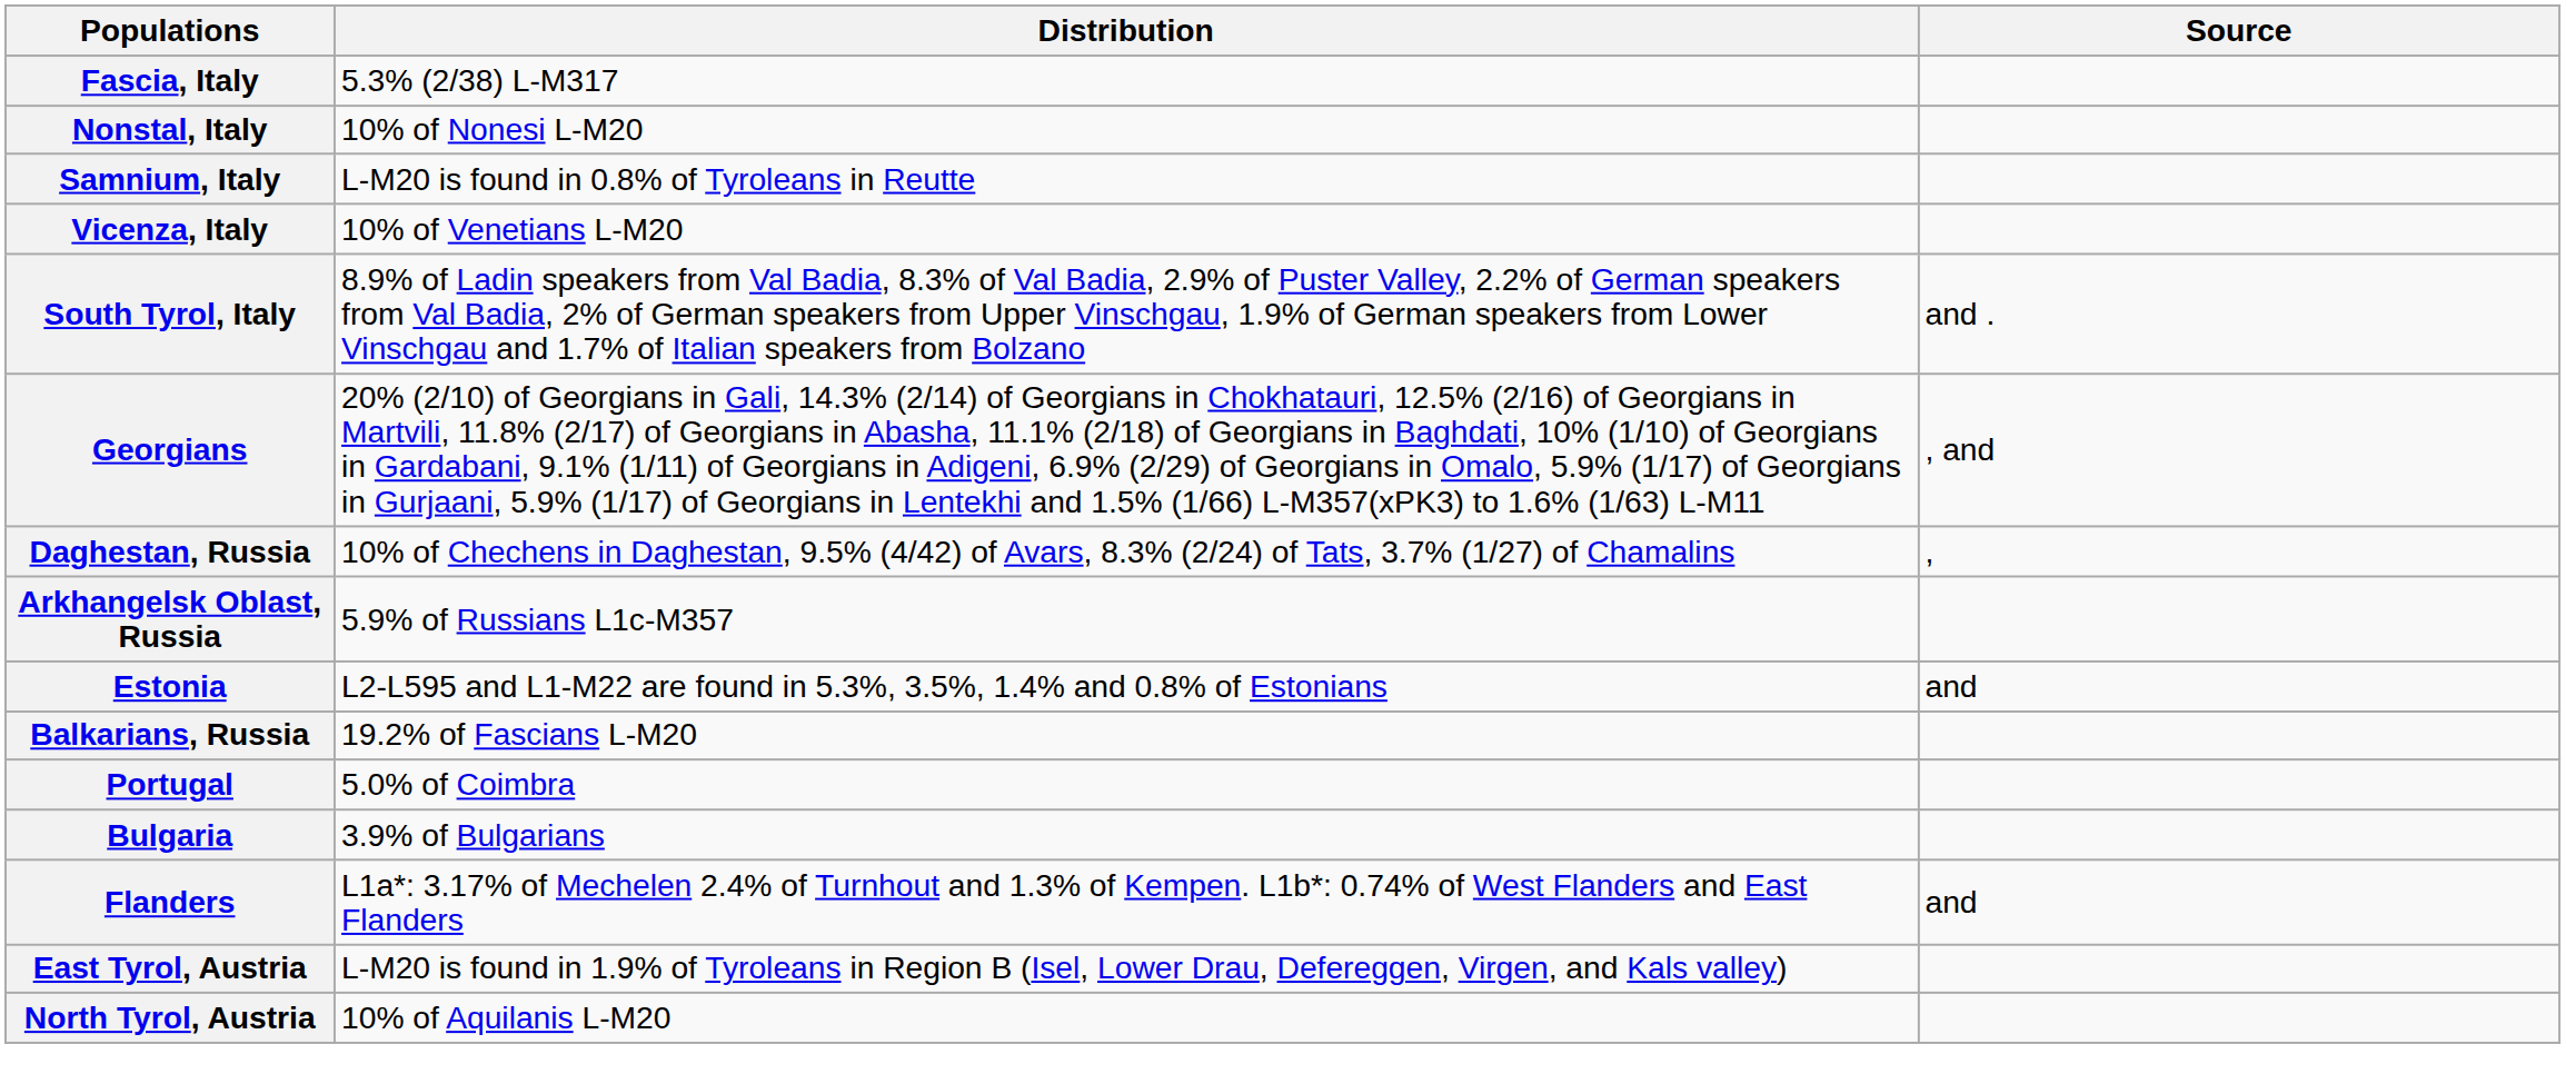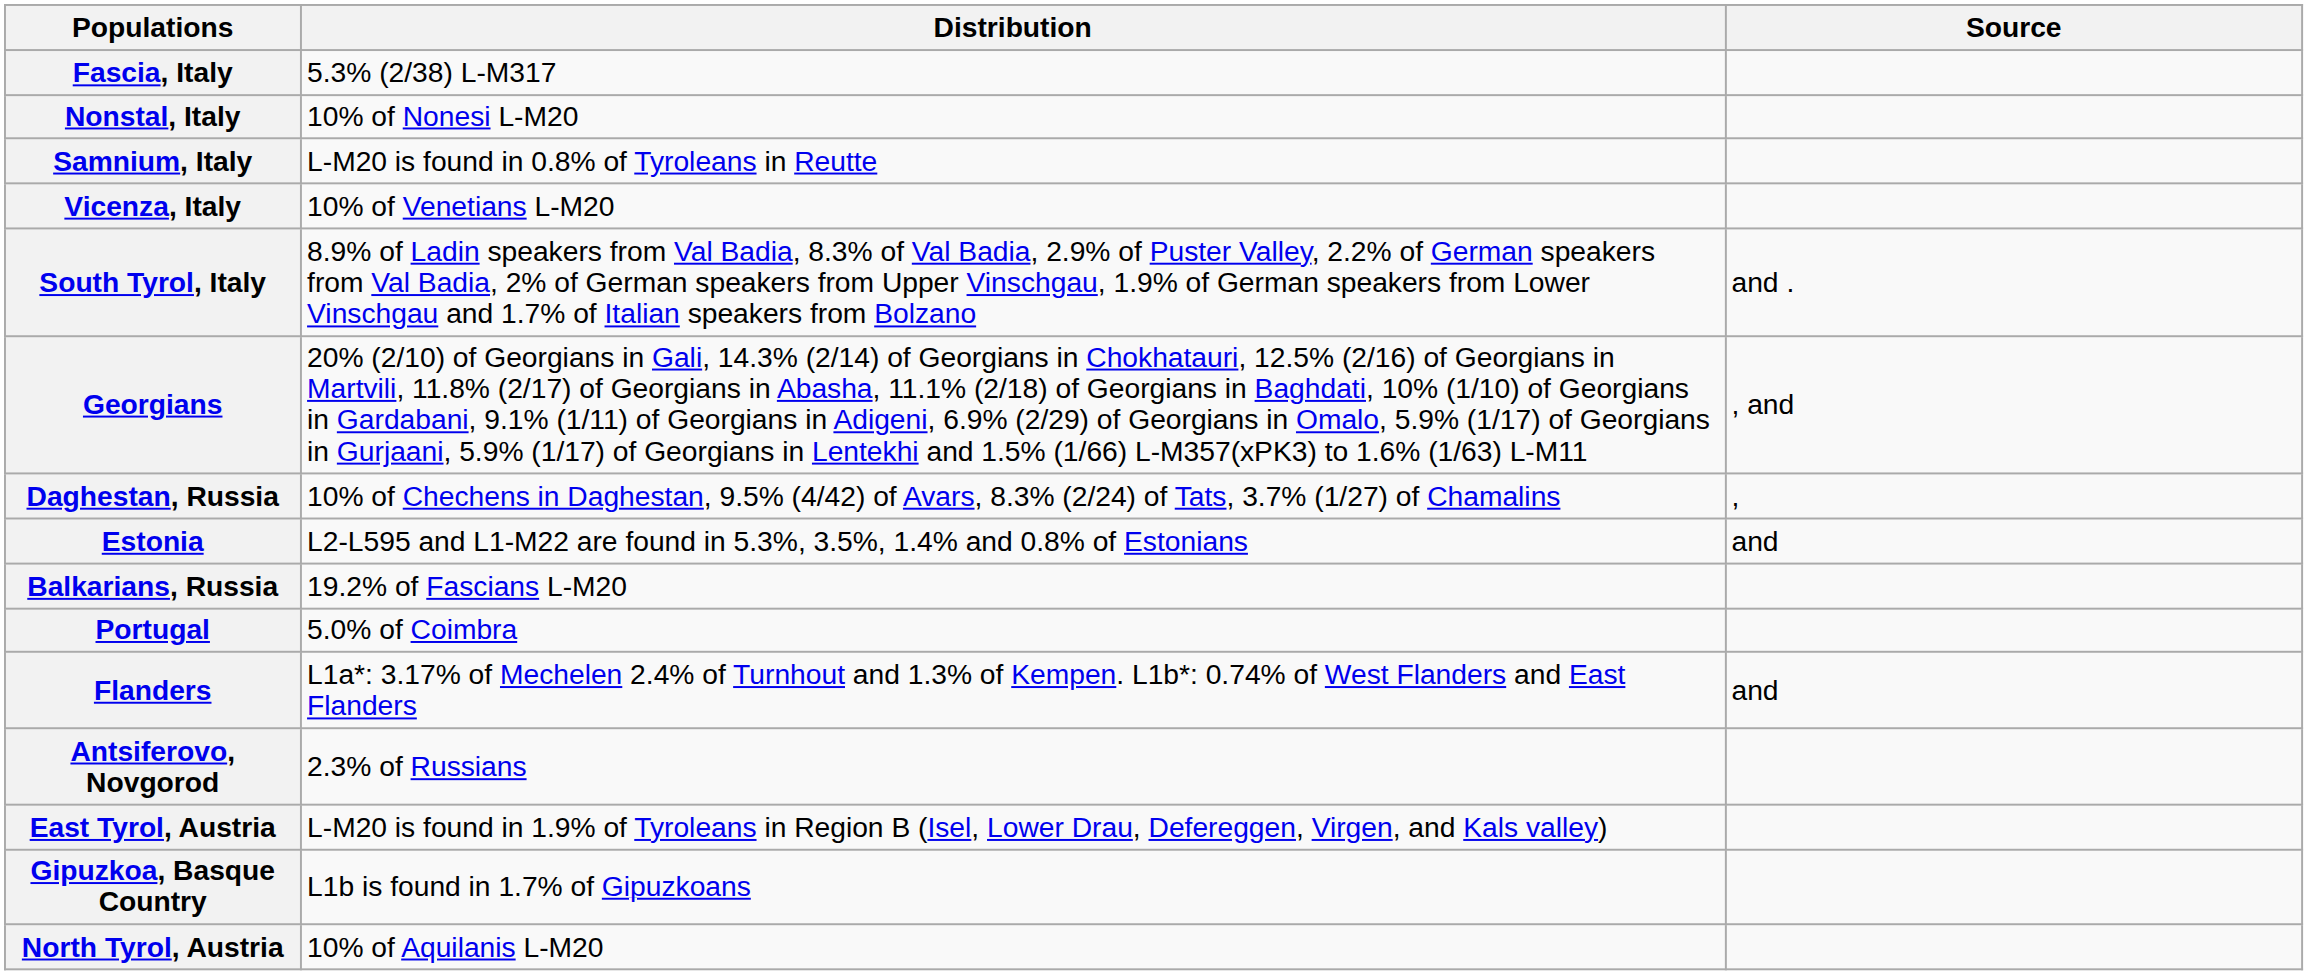- row: Arkhangelsk Oblast, Russia | 5.9% of Russians L1c-M357
- row: Bulgaria | 3.9% of Bulgarians
+ row: Antsiferovo, Novgorod | 2.3% of Russians
+ row: Gipuzkoa, Basque Country | L1b is found in 1.7% of Gipuzkoans
